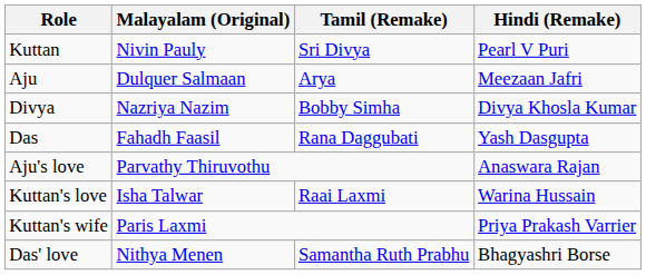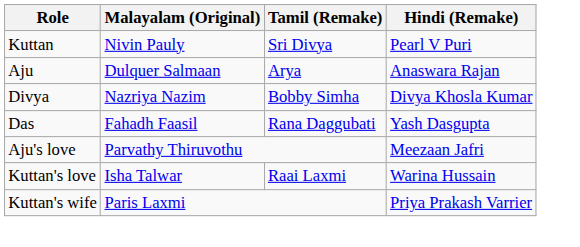Aju | Hindi (Remake): Meezaan Jafri -> Anaswara Rajan
Aju's love | Hindi (Remake): Anaswara Rajan -> Meezaan Jafri
- row: Das' love | Nithya Menen | Samantha Ruth Prabhu | Bhagyashri Borse
